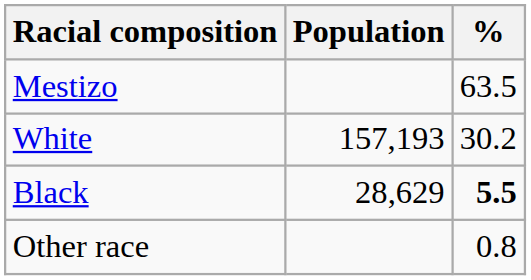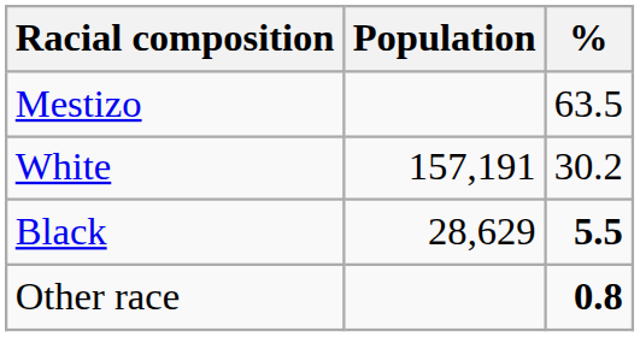White | Population: 157,193 -> 157,191
Other race | %: normal -> bold
